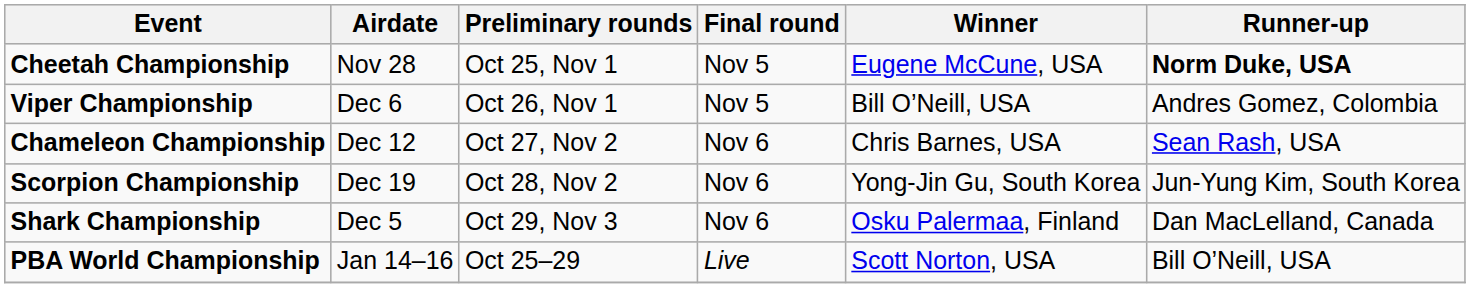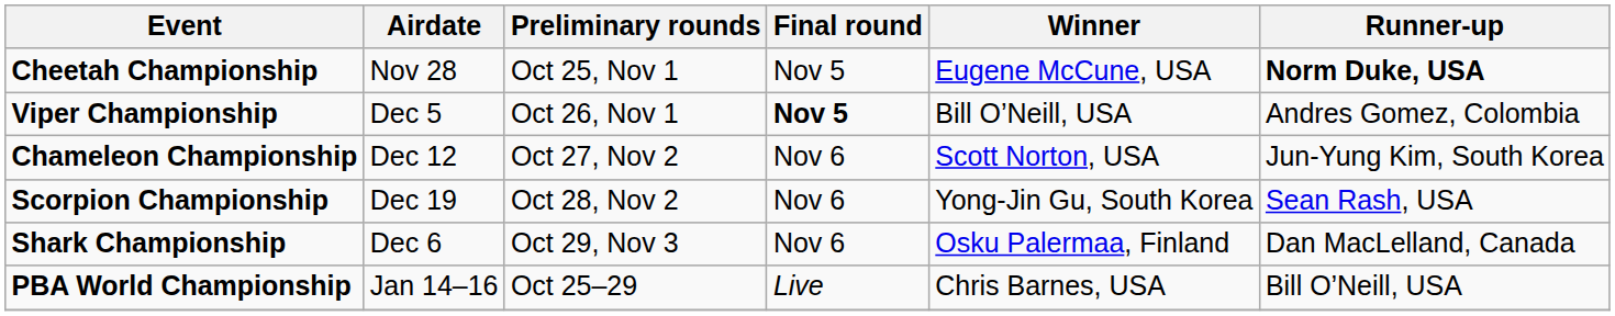Viper Championship | Airdate: Dec 6 -> Dec 5
Viper Championship | Final round: normal -> bold
Chameleon Championship | Winner: Chris Barnes, USA -> Scott Norton, USA
Chameleon Championship | Runner-up: Sean Rash, USA -> Jun-Yung Kim, South Korea
Scorpion Championship | Runner-up: Jun-Yung Kim, South Korea -> Sean Rash, USA
Shark Championship | Airdate: Dec 5 -> Dec 6
PBA World Championship | Winner: Scott Norton, USA -> Chris Barnes, USA
